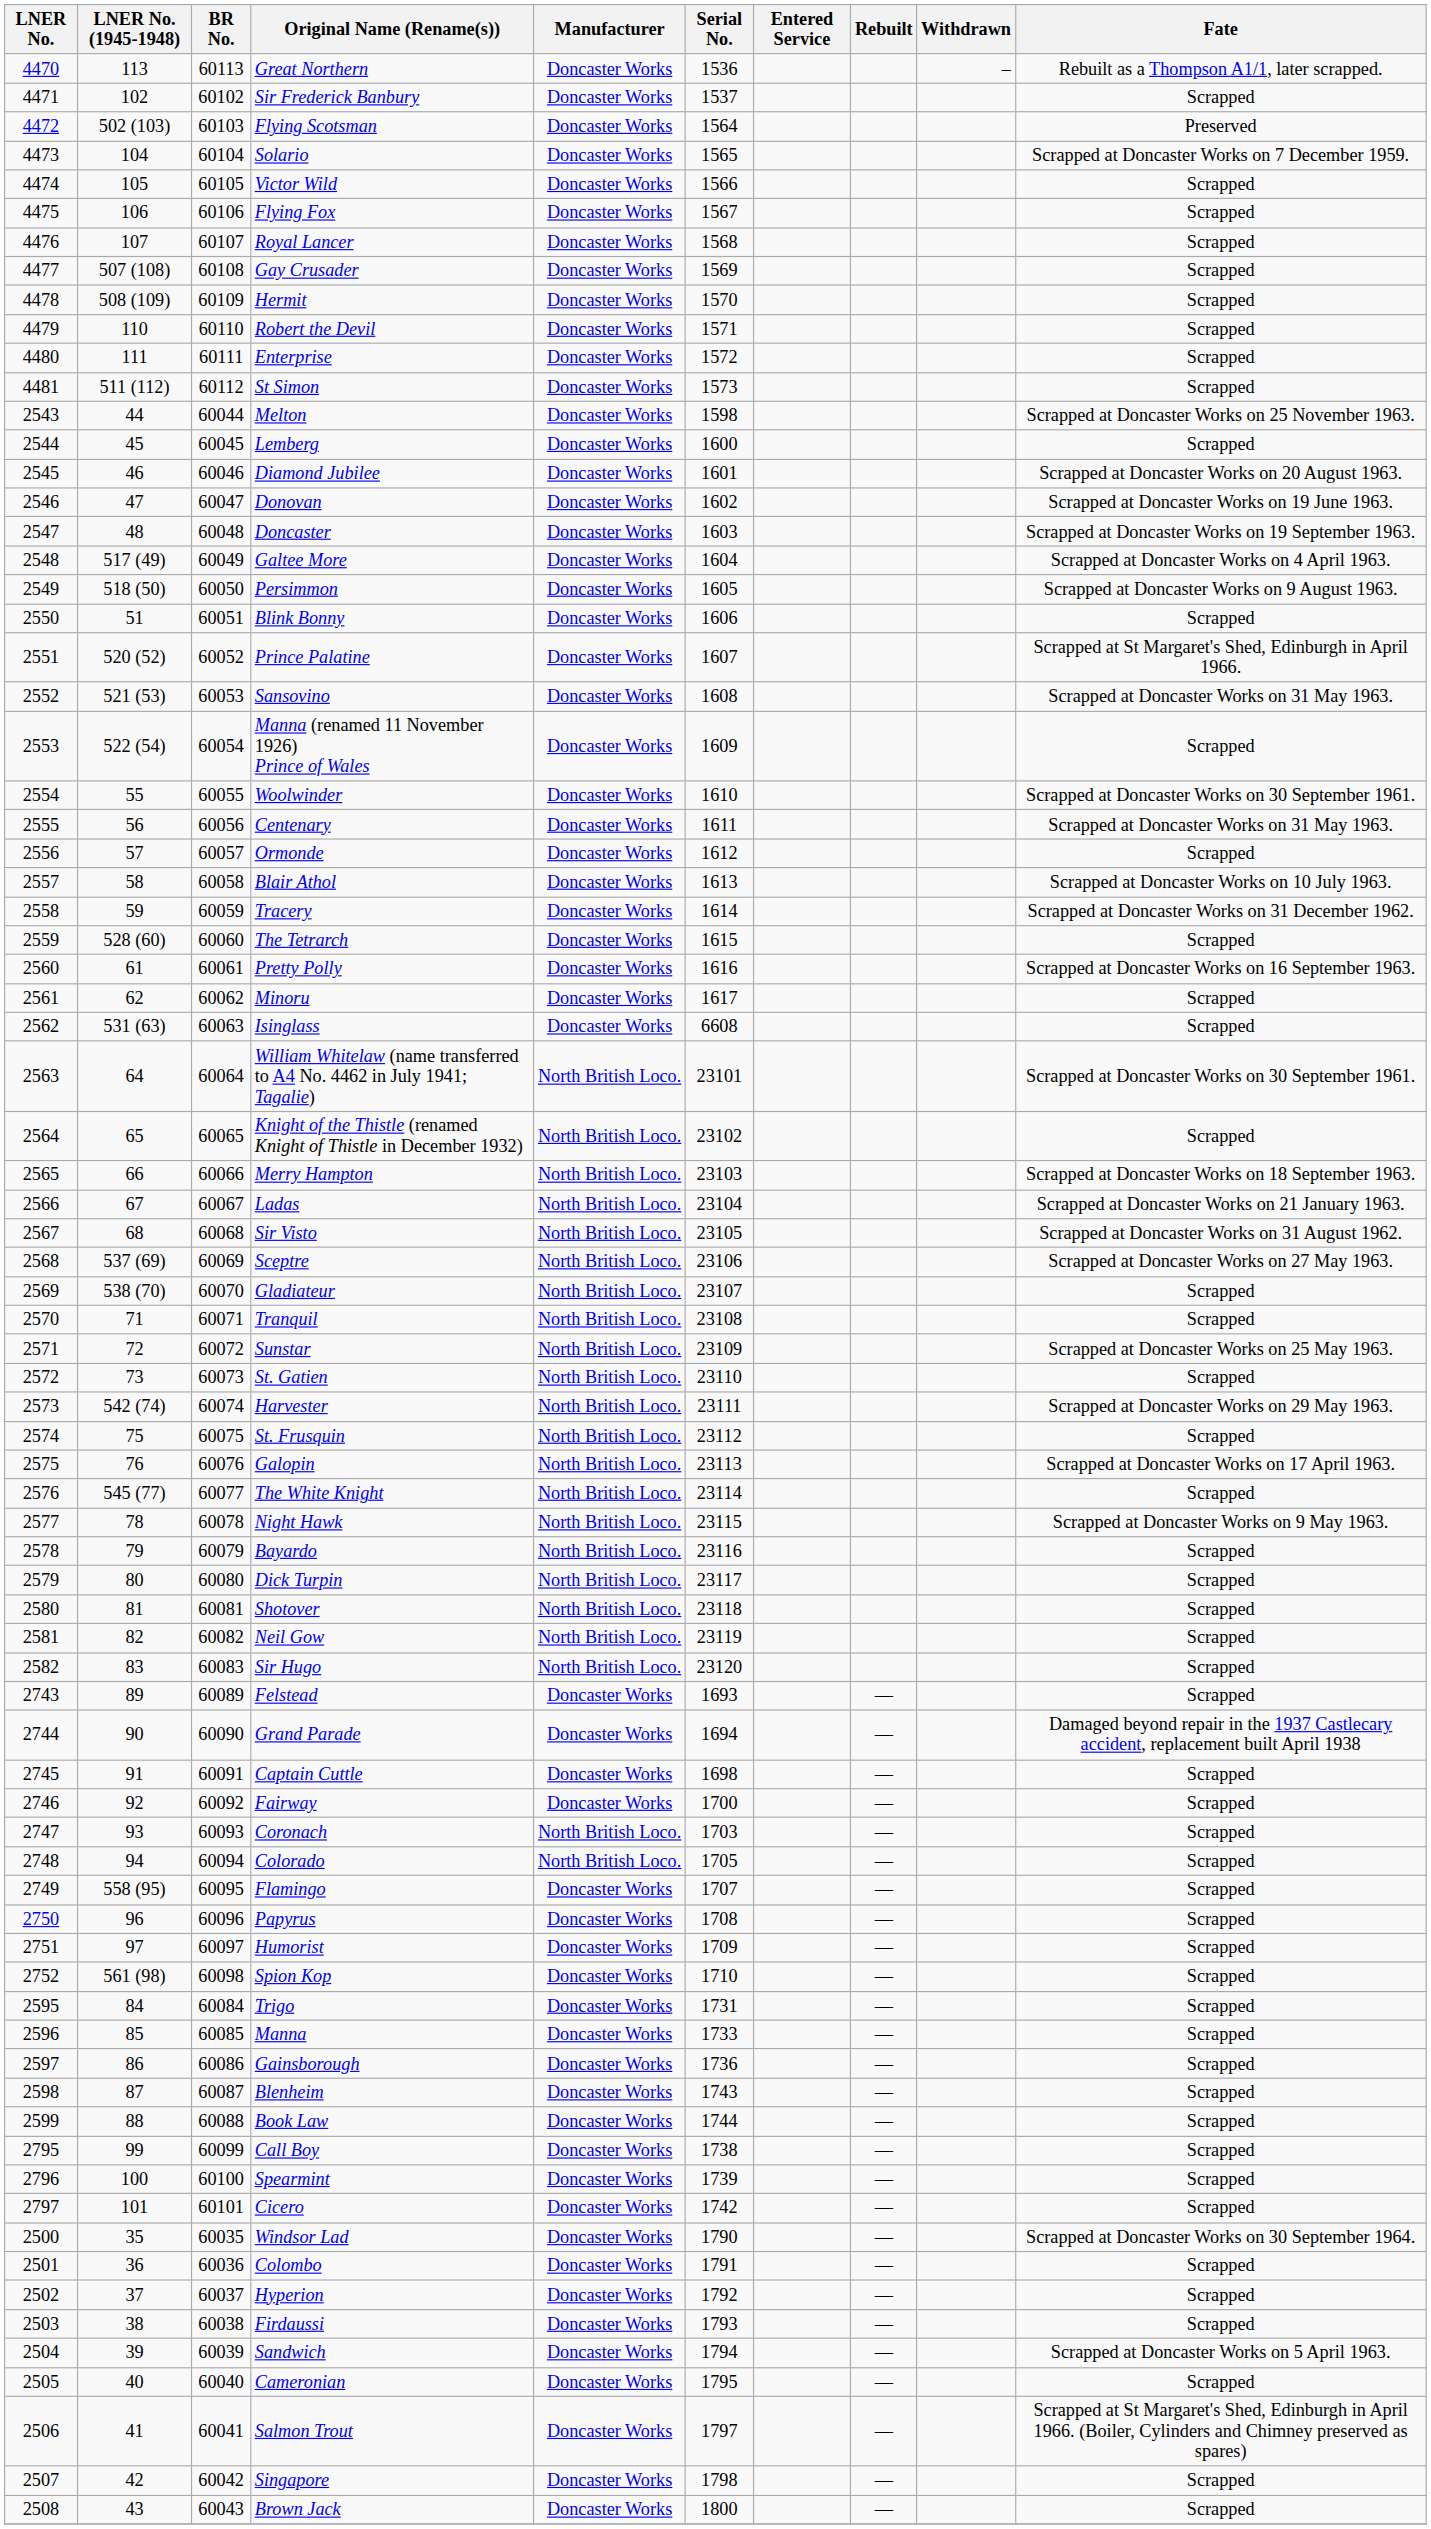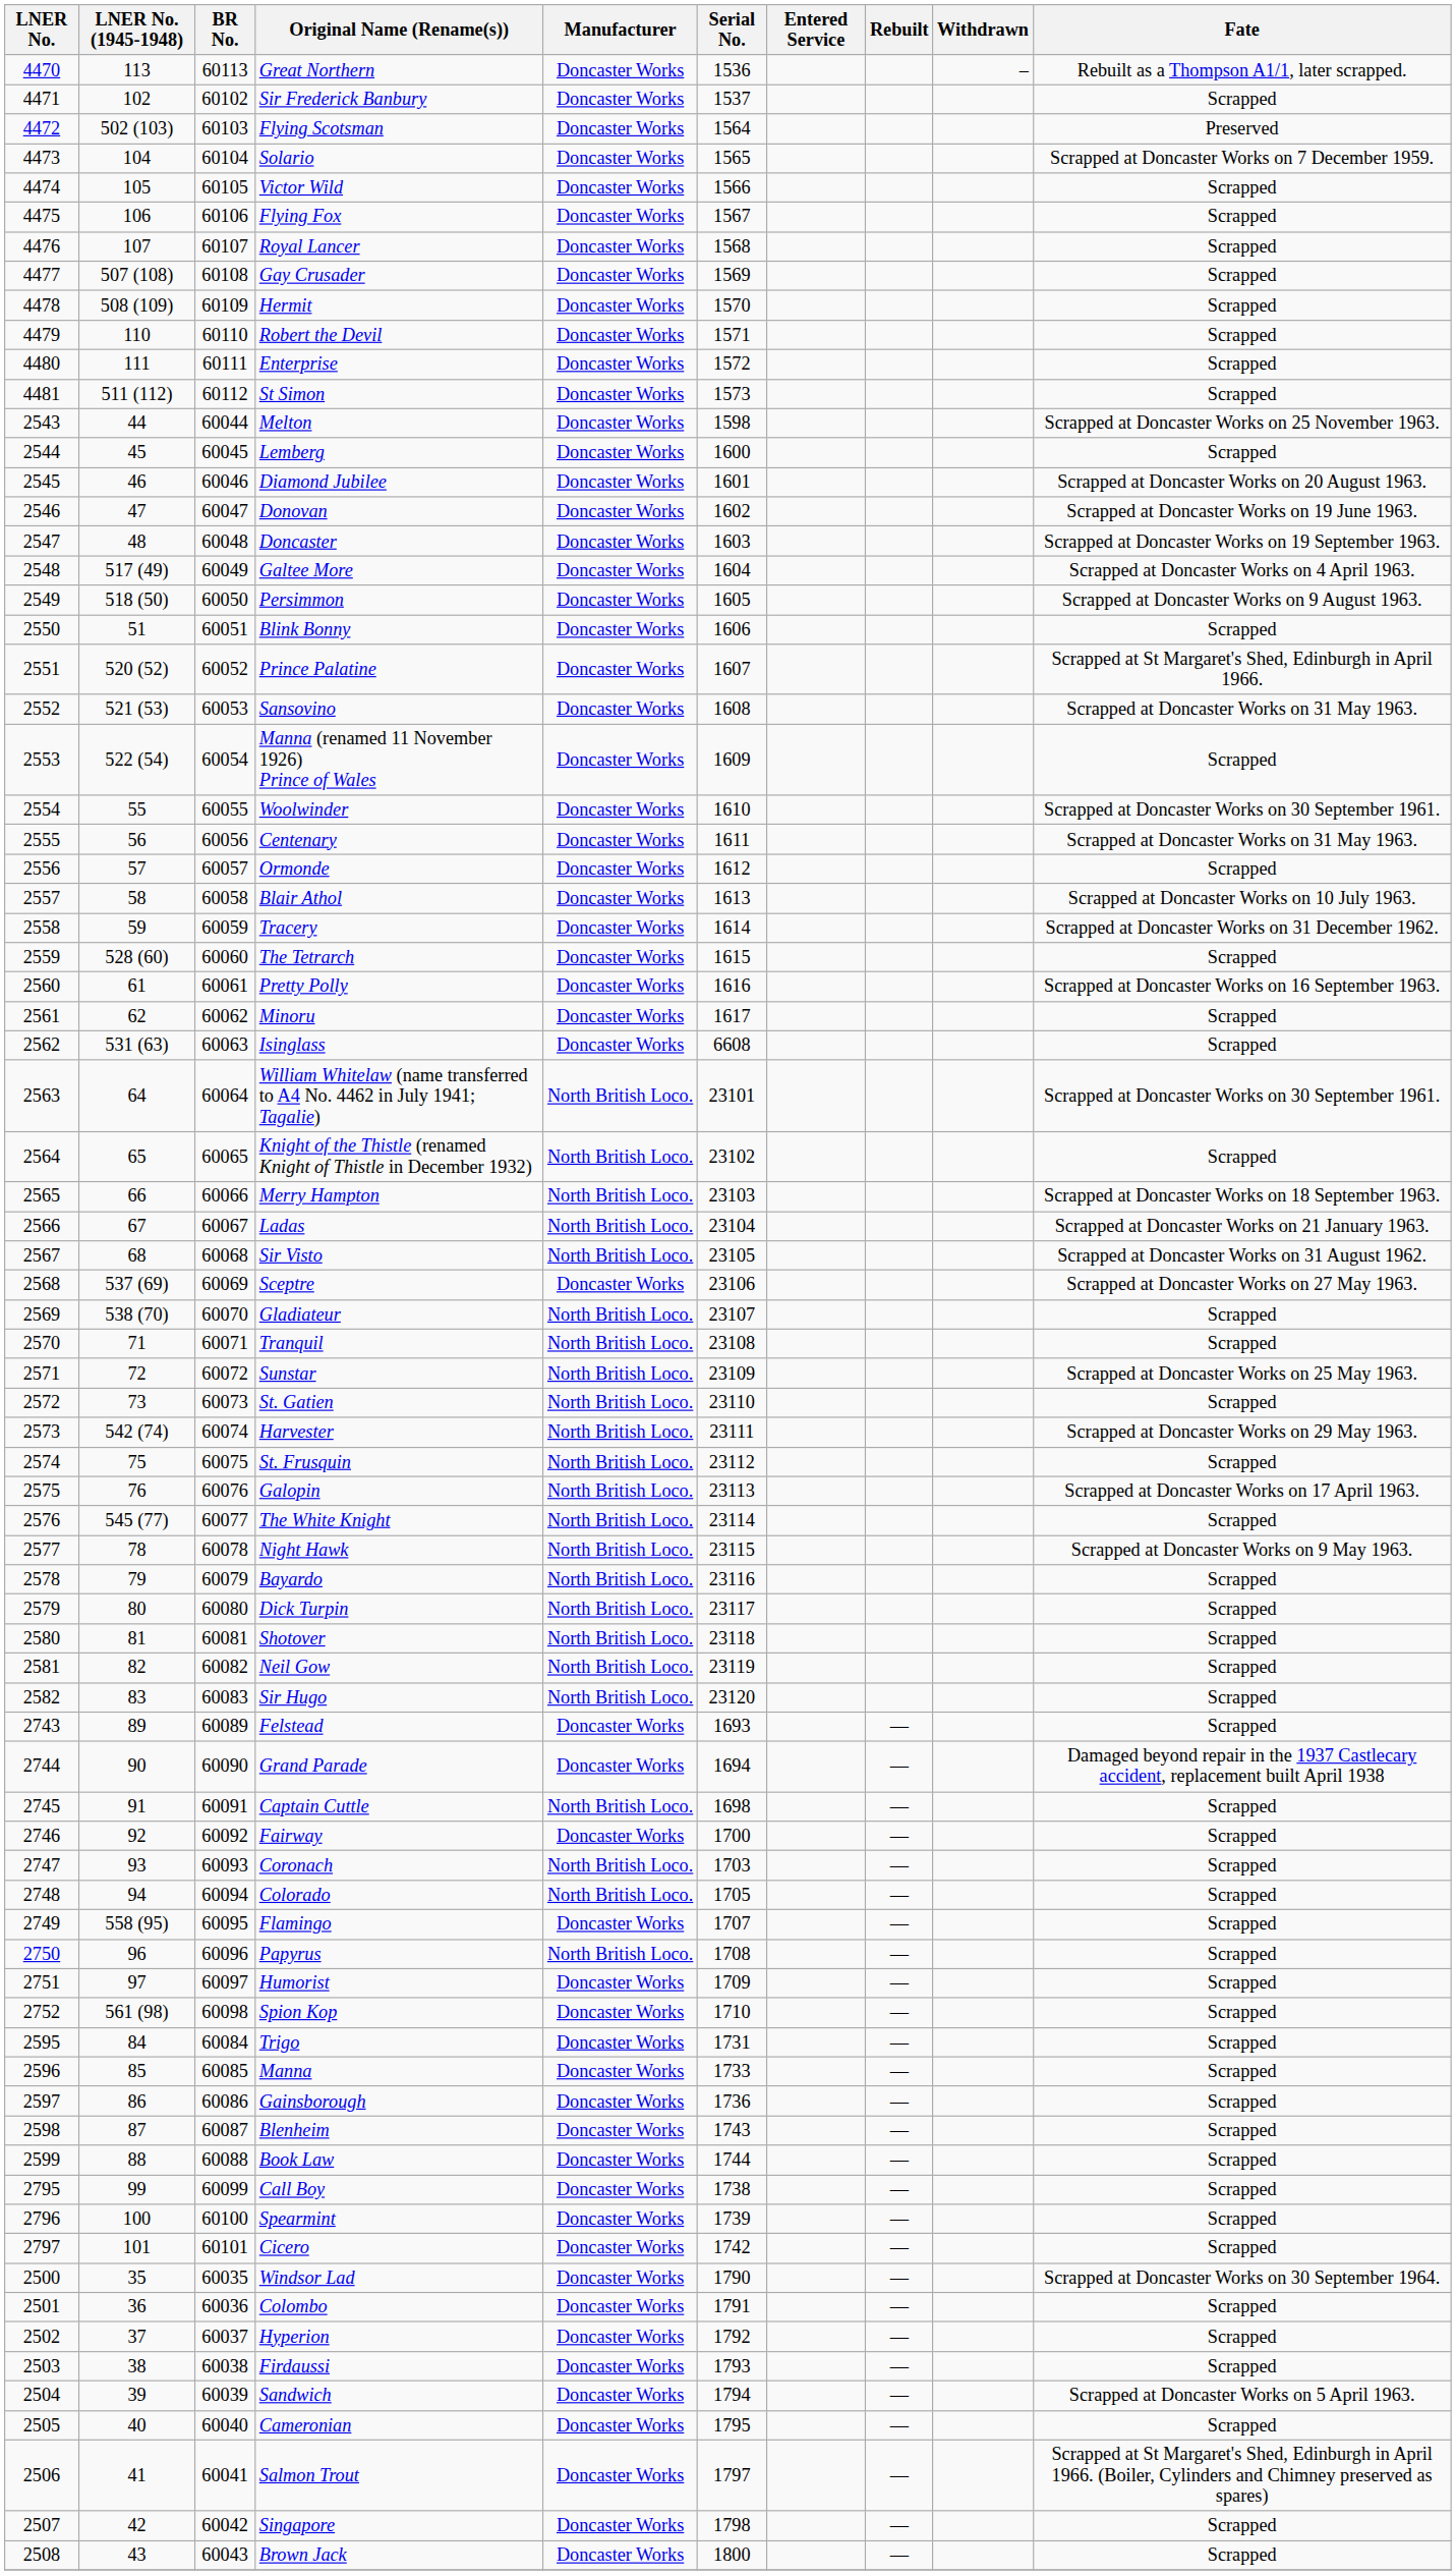Sceptre | Manufacturer: North British Loco. -> Doncaster Works
Captain Cuttle | Manufacturer: Doncaster Works -> North British Loco.
Papyrus | Manufacturer: Doncaster Works -> North British Loco.
